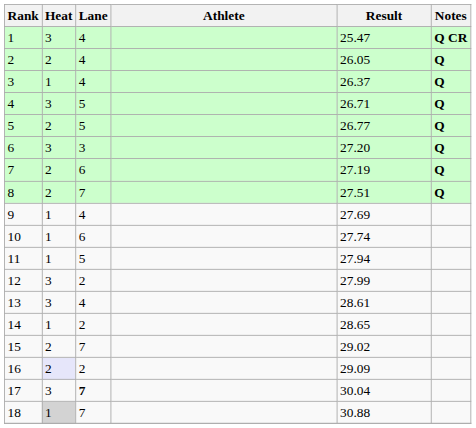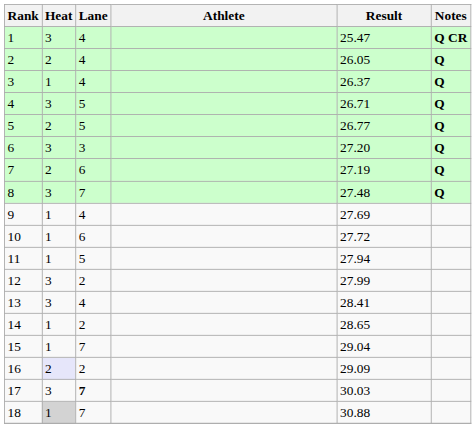8 | Heat: 2 -> 3
8 | Result: 27.51 -> 27.48
10 | Result: 27.74 -> 27.72
13 | Result: 28.61 -> 28.41
15 | Heat: 2 -> 1
15 | Result: 29.02 -> 29.04
17 | Result: 30.04 -> 30.03
